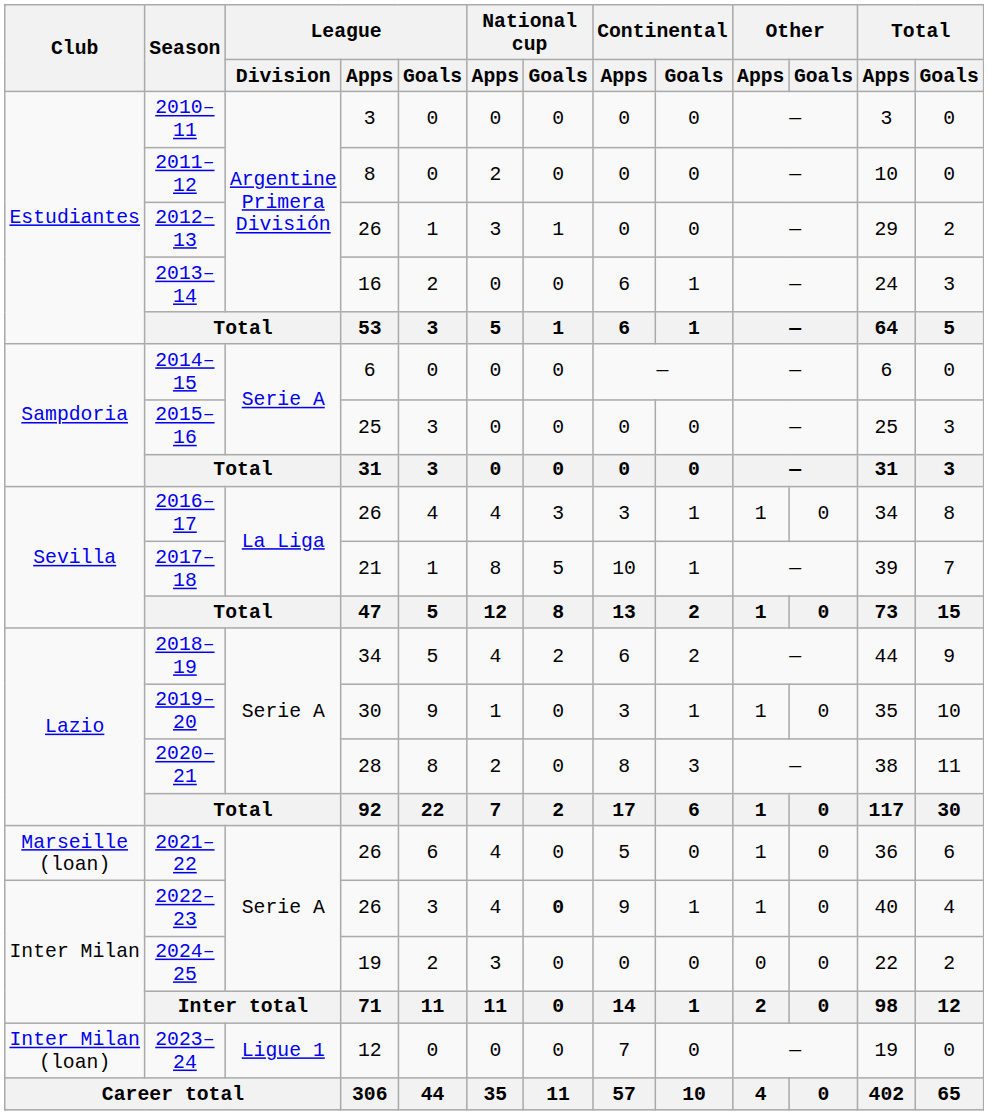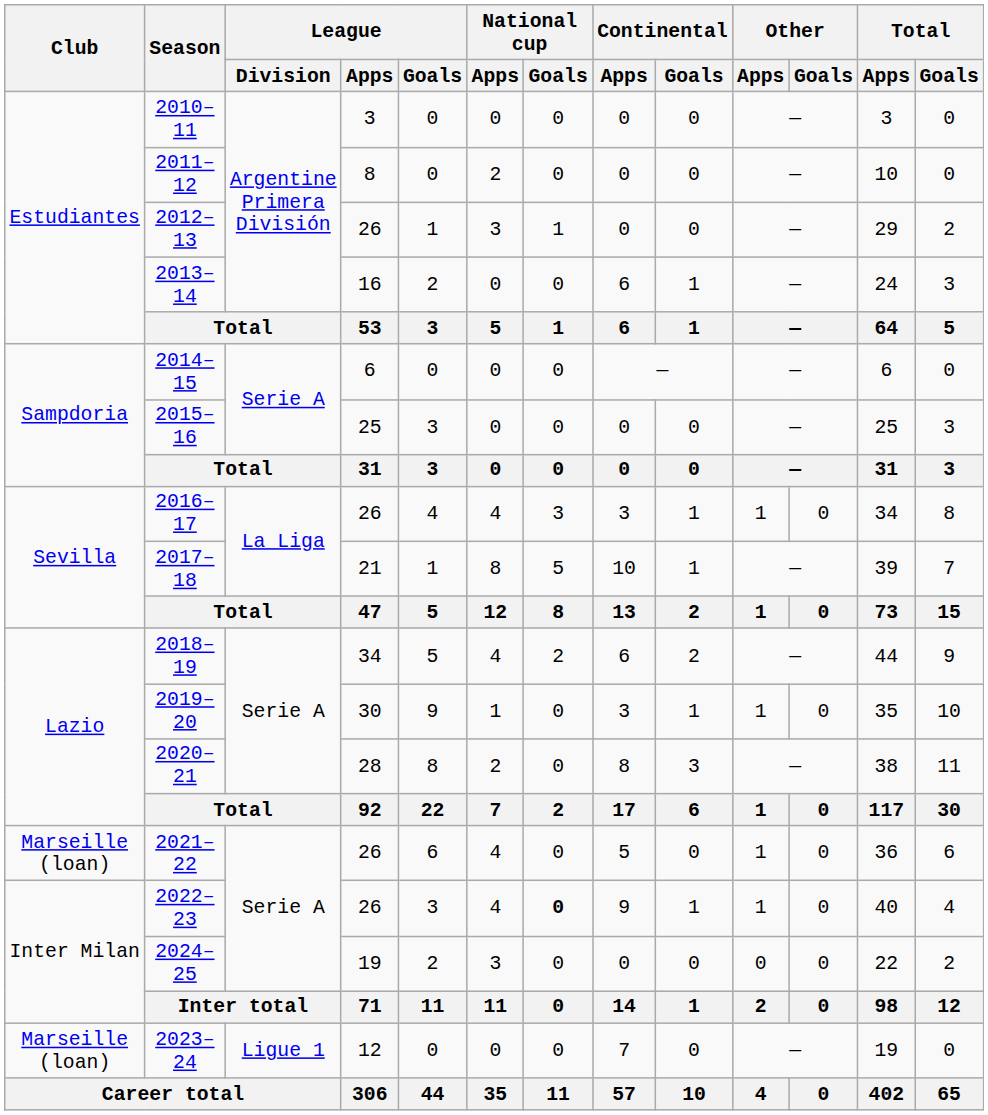2023–24 | Club: Inter Milan (loan) -> Marseille (loan)
